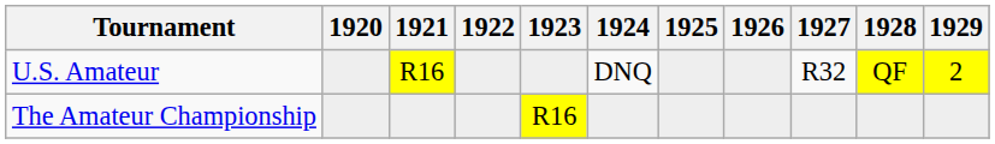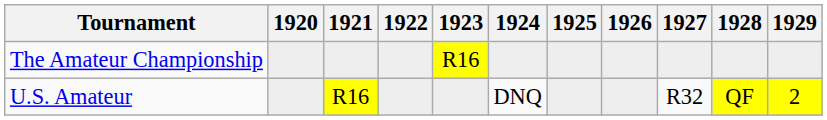rows swapped: U.S. Amateur <-> The Amateur Championship
